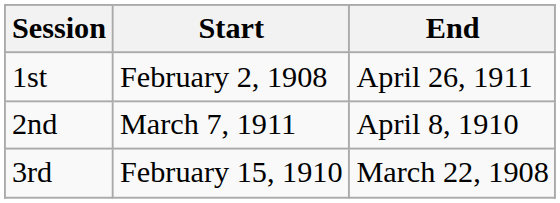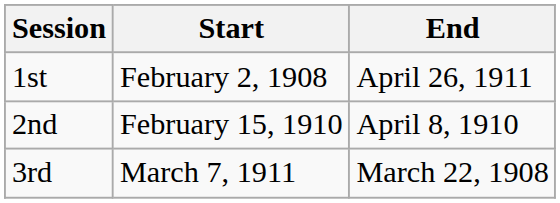2nd | Start: March 7, 1911 -> February 15, 1910
3rd | Start: February 15, 1910 -> March 7, 1911
